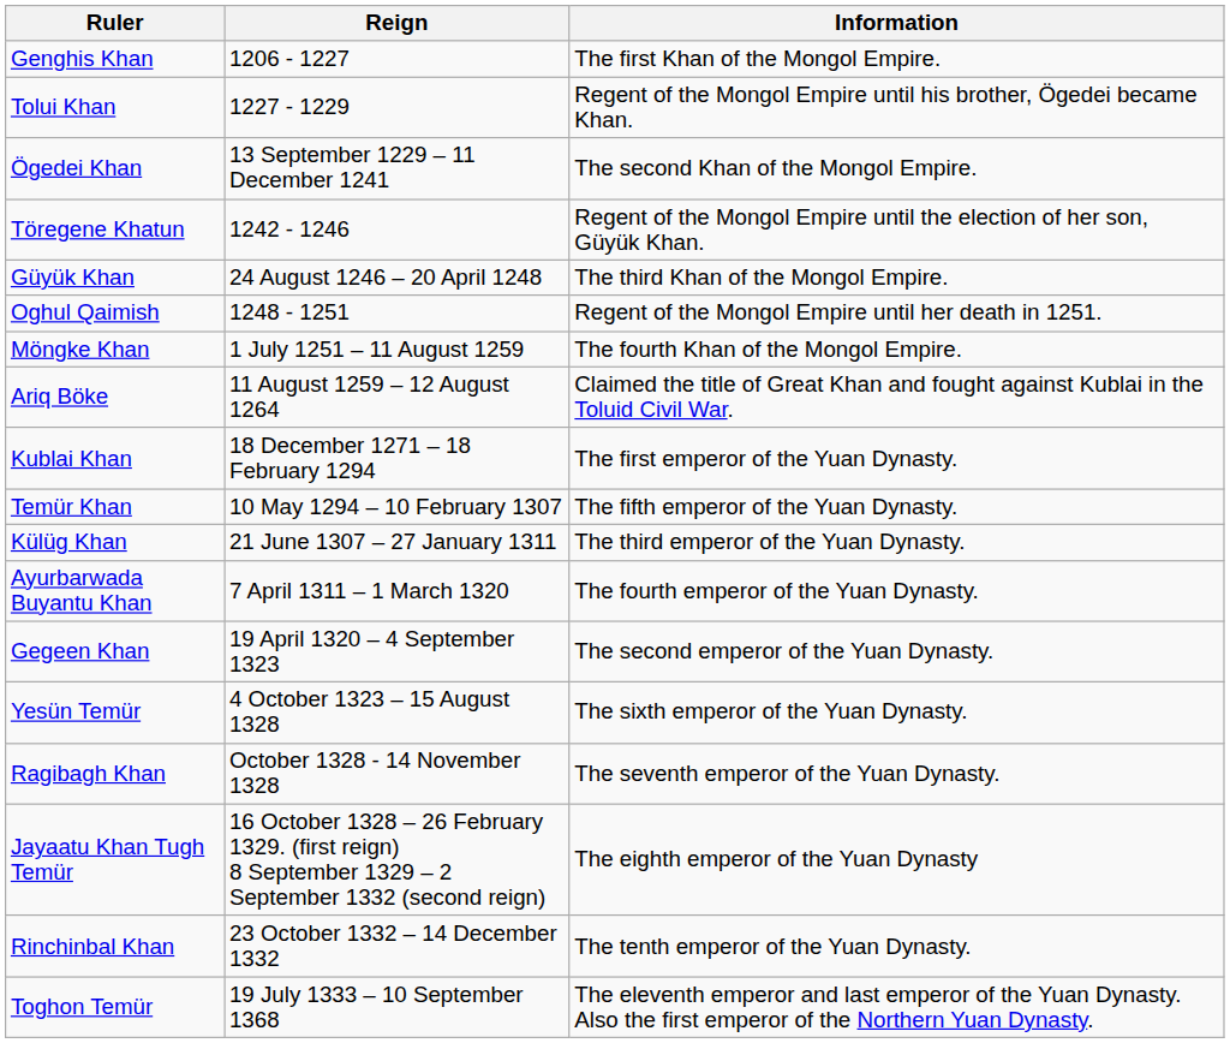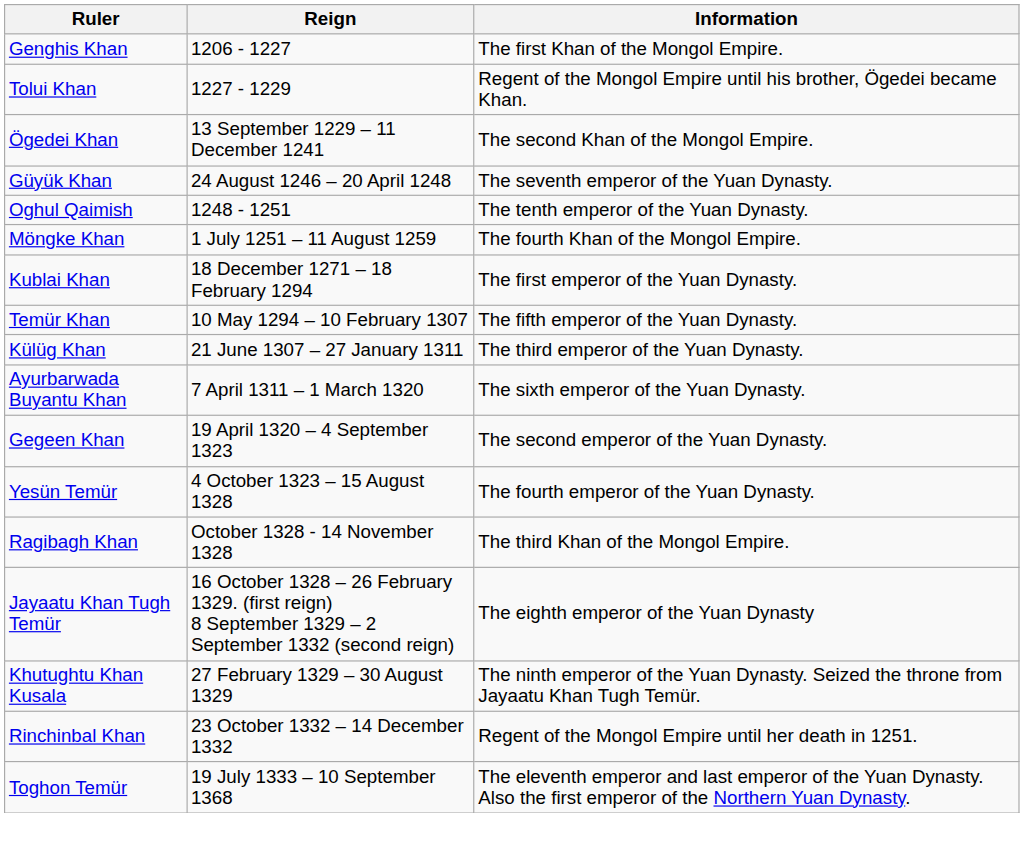- row: Töregene Khatun | 1242 - 1246 | Regent of the Mongol Empire until the election of her son, Güyük Khan.
Güyük Khan | Information: The third Khan of the Mongol Empire. -> The seventh emperor of the Yuan Dynasty.
Oghul Qaimish | Information: Regent of the Mongol Empire until her death in 1251. -> The tenth emperor of the Yuan Dynasty.
- row: Ariq Böke | 11 August 1259 – 12 August 1264 | Claimed the title of Great Khan and fought against Kublai in the Toluid Civil War.
Ayurbarwada Buyantu Khan | Information: The fourth emperor of the Yuan Dynasty. -> The sixth emperor of the Yuan Dynasty.
Yesün Temür | Information: The sixth emperor of the Yuan Dynasty. -> The fourth emperor of the Yuan Dynasty.
Ragibagh Khan | Information: The seventh emperor of the Yuan Dynasty. -> The third Khan of the Mongol Empire.
+ row: Khutughtu Khan Kusala | 27 February 1329 – 30 August 1329 | The ninth emperor of the Yuan Dynasty. Seized the throne from Jayaatu Khan Tugh Temür.
Rinchinbal Khan | Information: The tenth emperor of the Yuan Dynasty. -> Regent of the Mongol Empire until her death in 1251.
